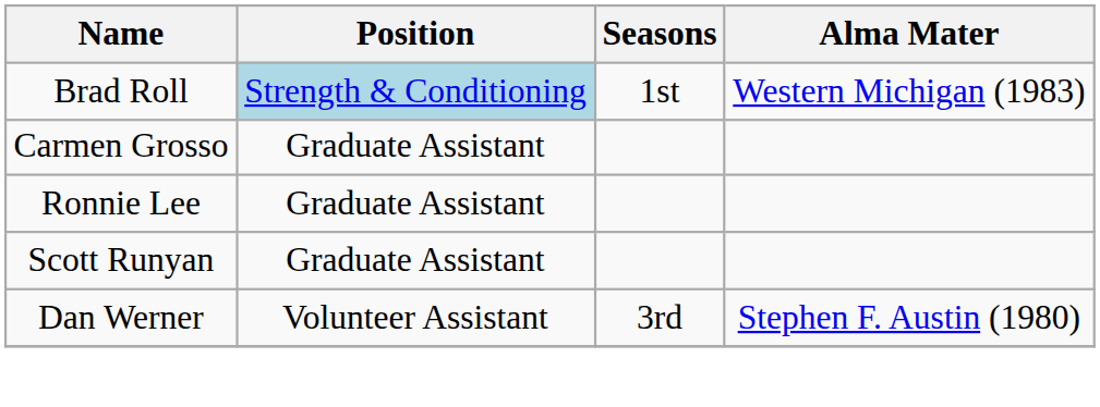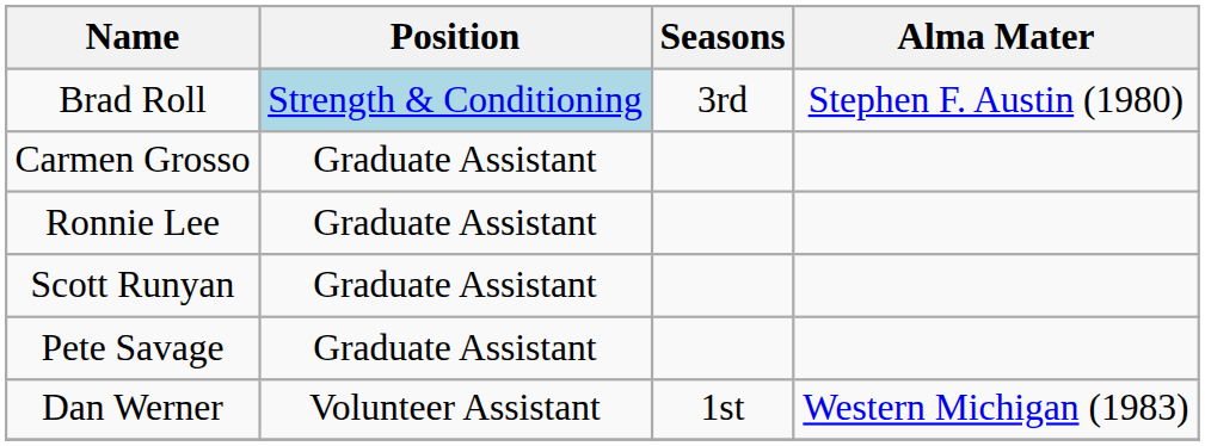Brad Roll | Seasons: 1st -> 3rd
Brad Roll | Alma Mater: Western Michigan (1983) -> Stephen F. Austin (1980)
+ row: Pete Savage | Graduate Assistant
Dan Werner | Seasons: 3rd -> 1st
Dan Werner | Alma Mater: Stephen F. Austin (1980) -> Western Michigan (1983)
